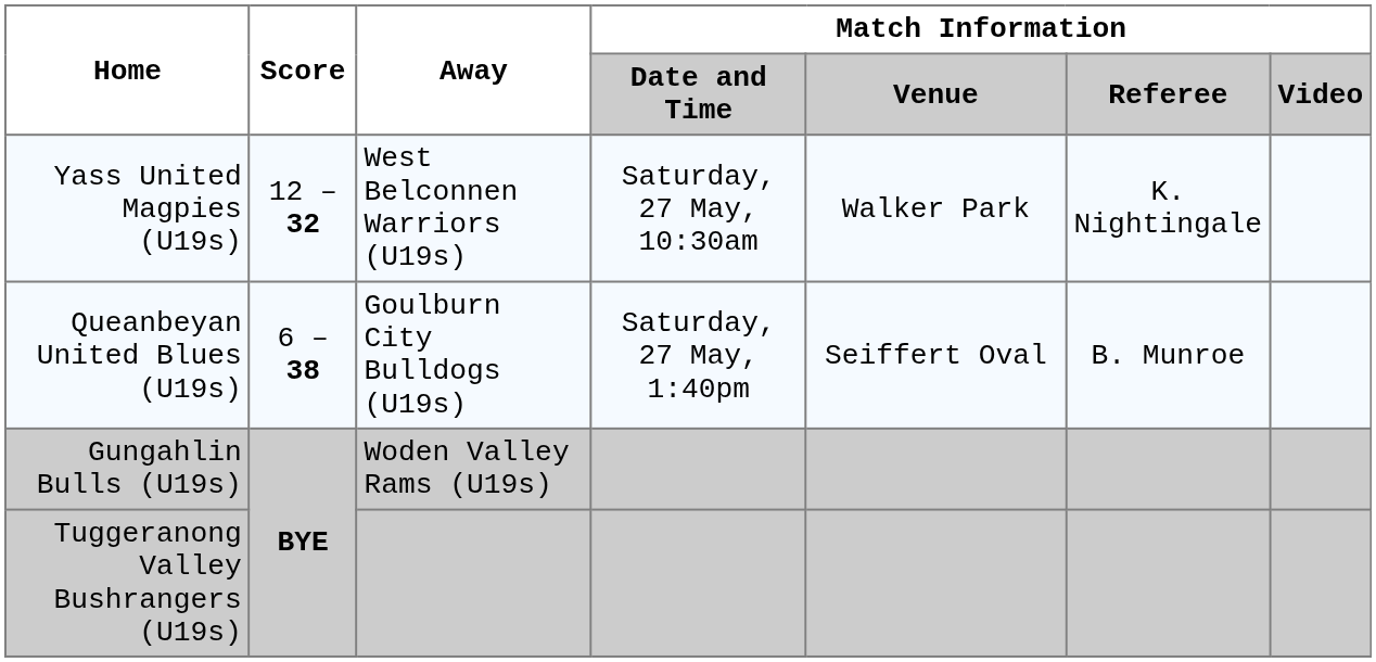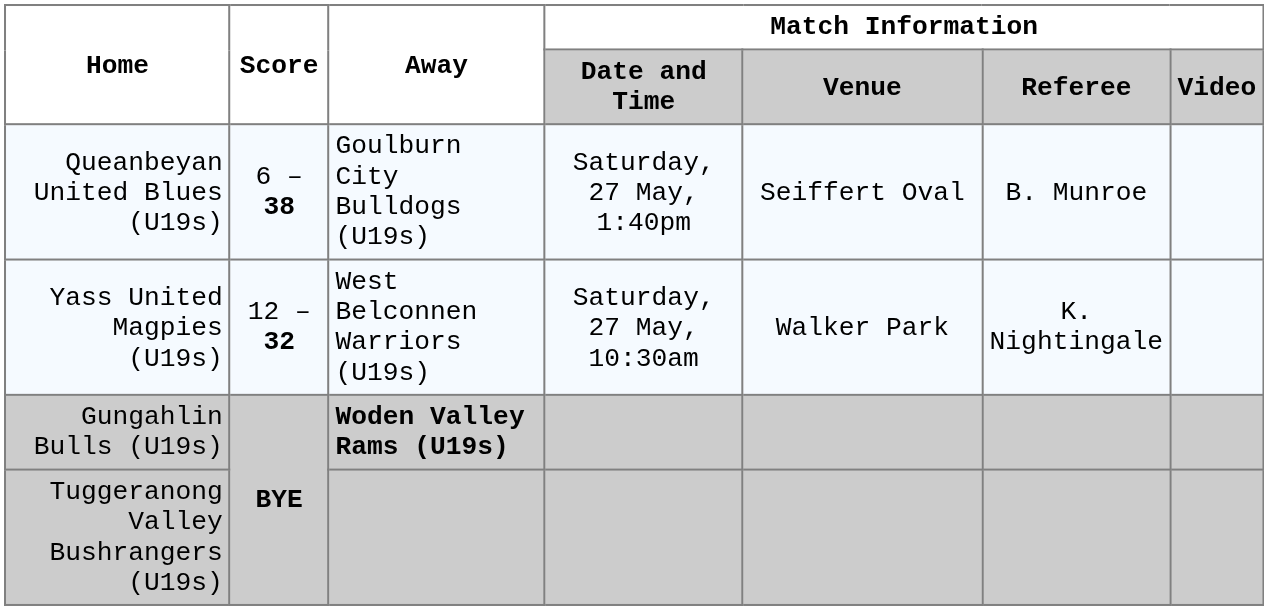rows swapped: Yass United Magpies (U19s) <-> Queanbeyan United Blues (U19s)
Gungahlin Bulls (U19s) | Away: normal -> bold
